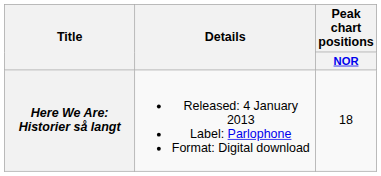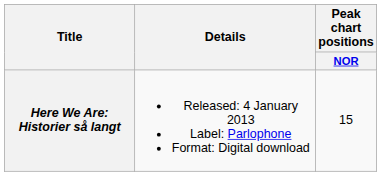Here We Are: Historier så langt | Peak chart positions / NOR: 18 -> 15
